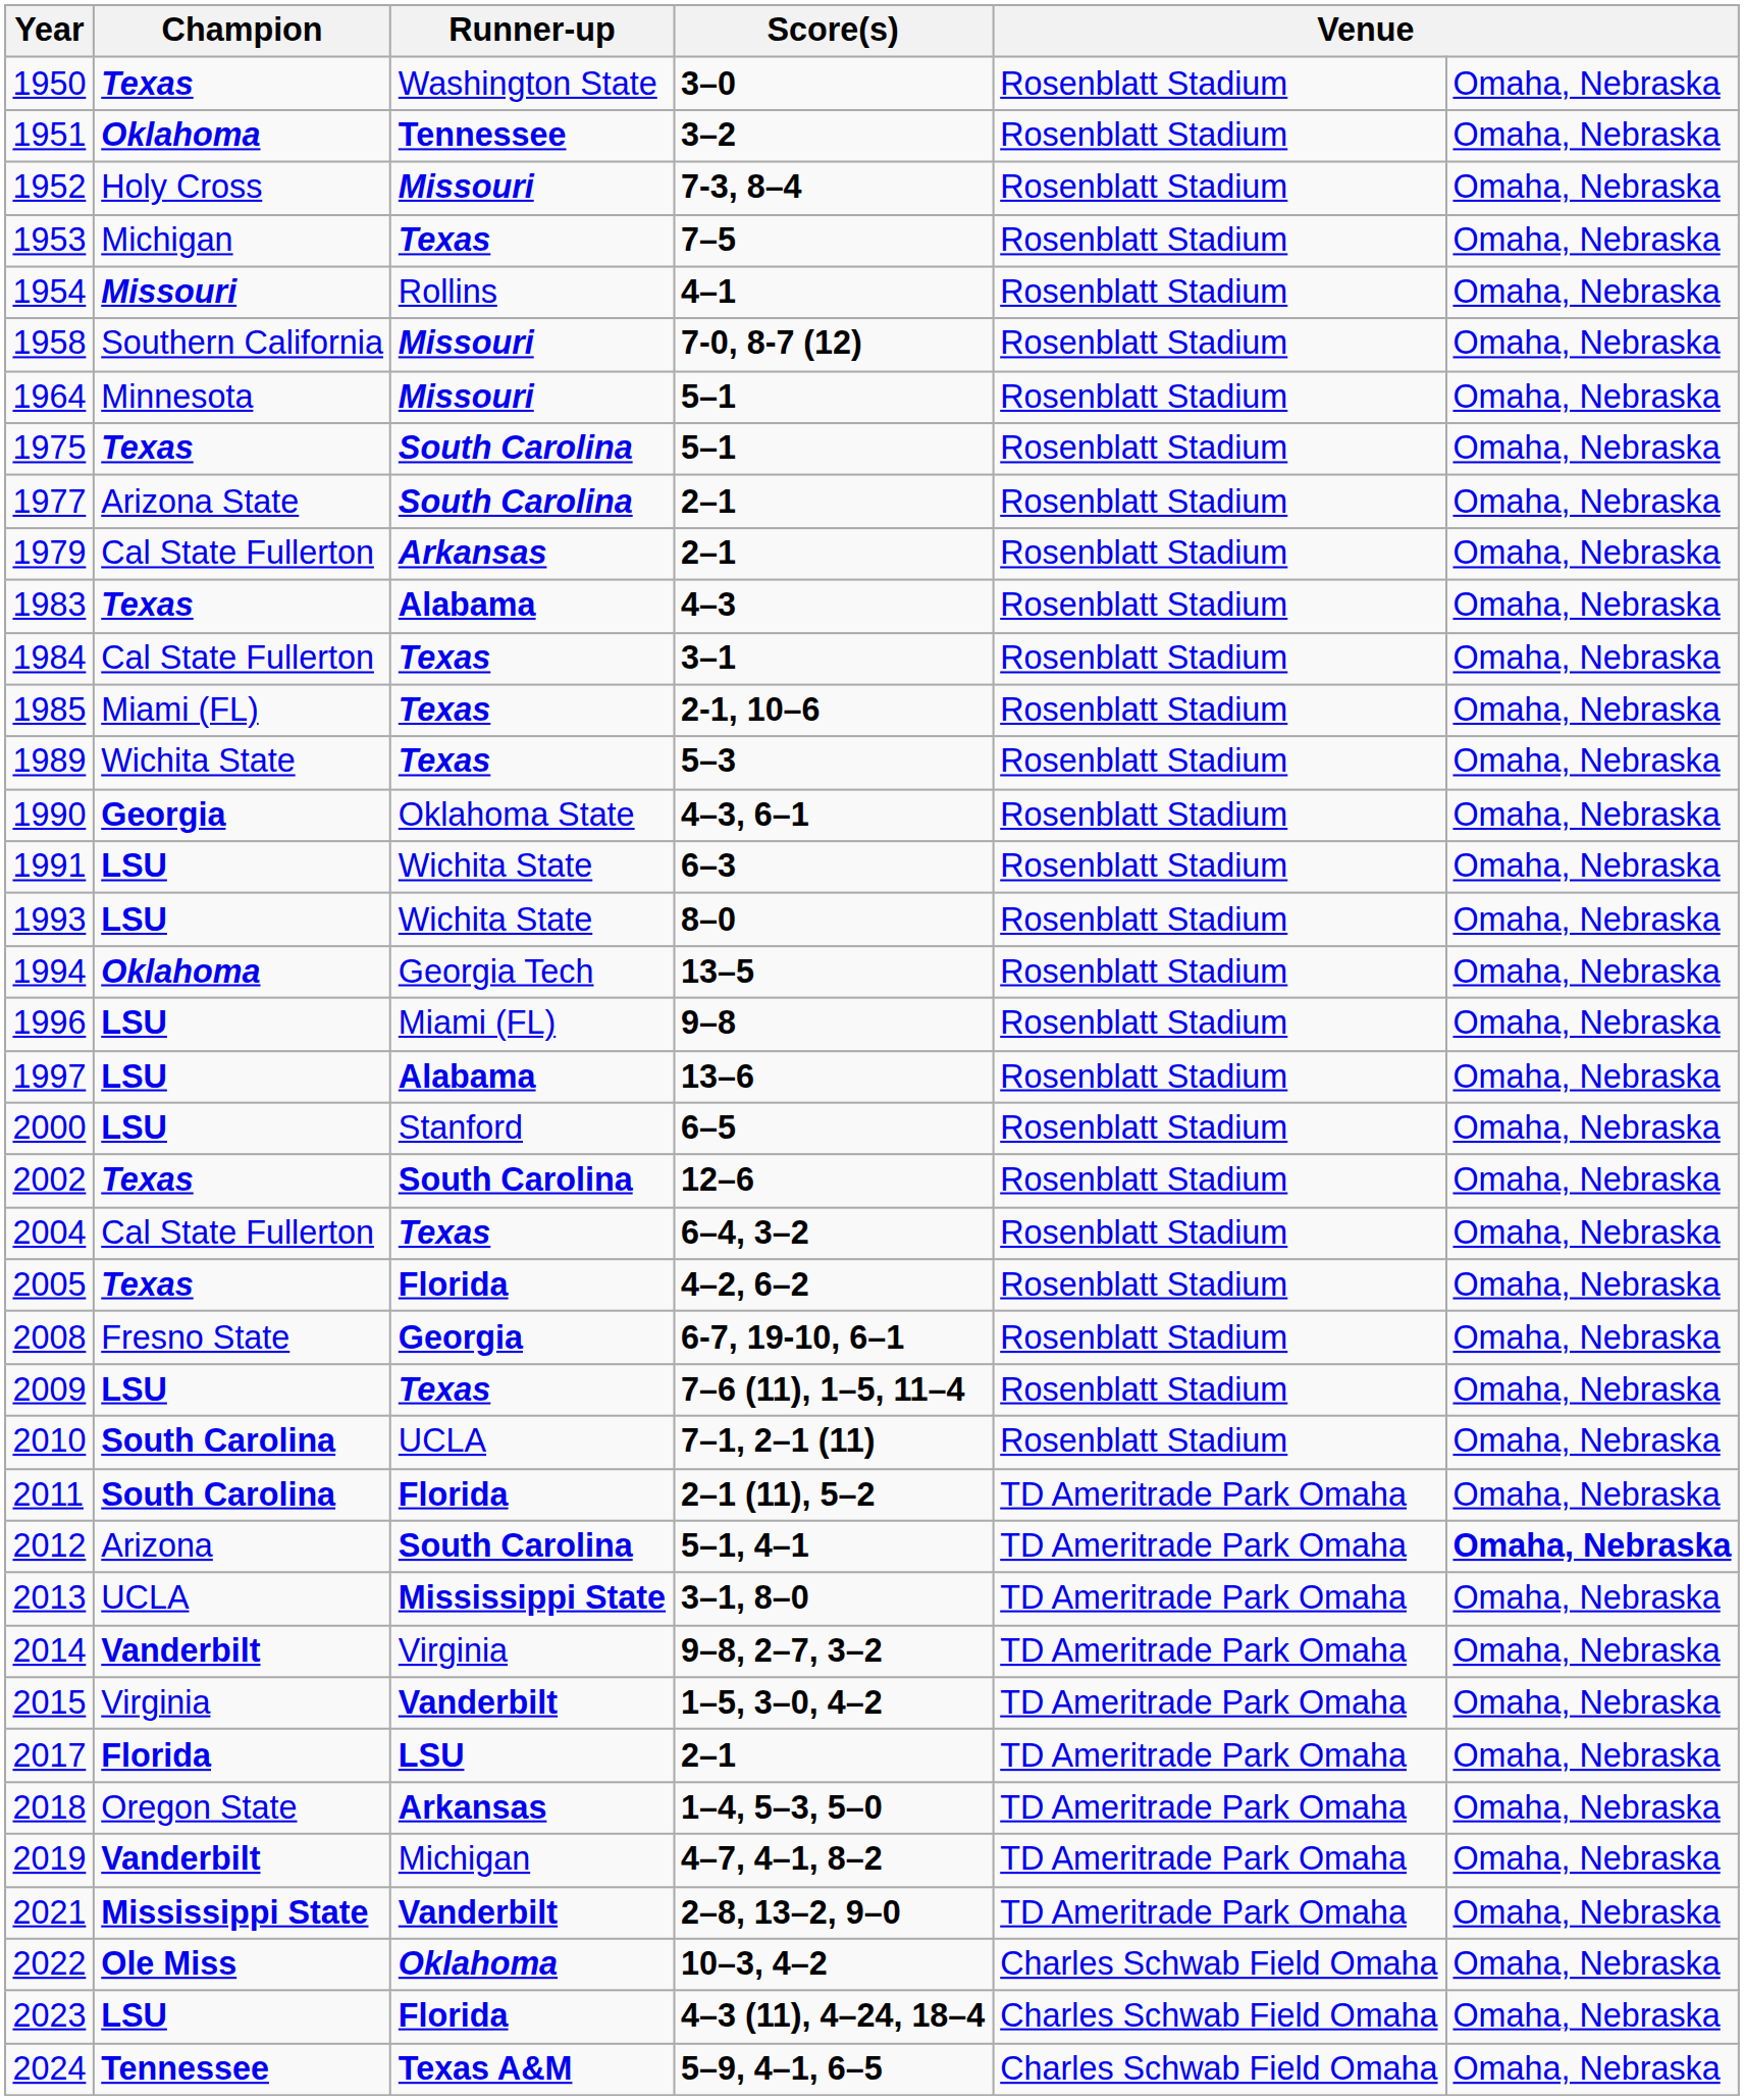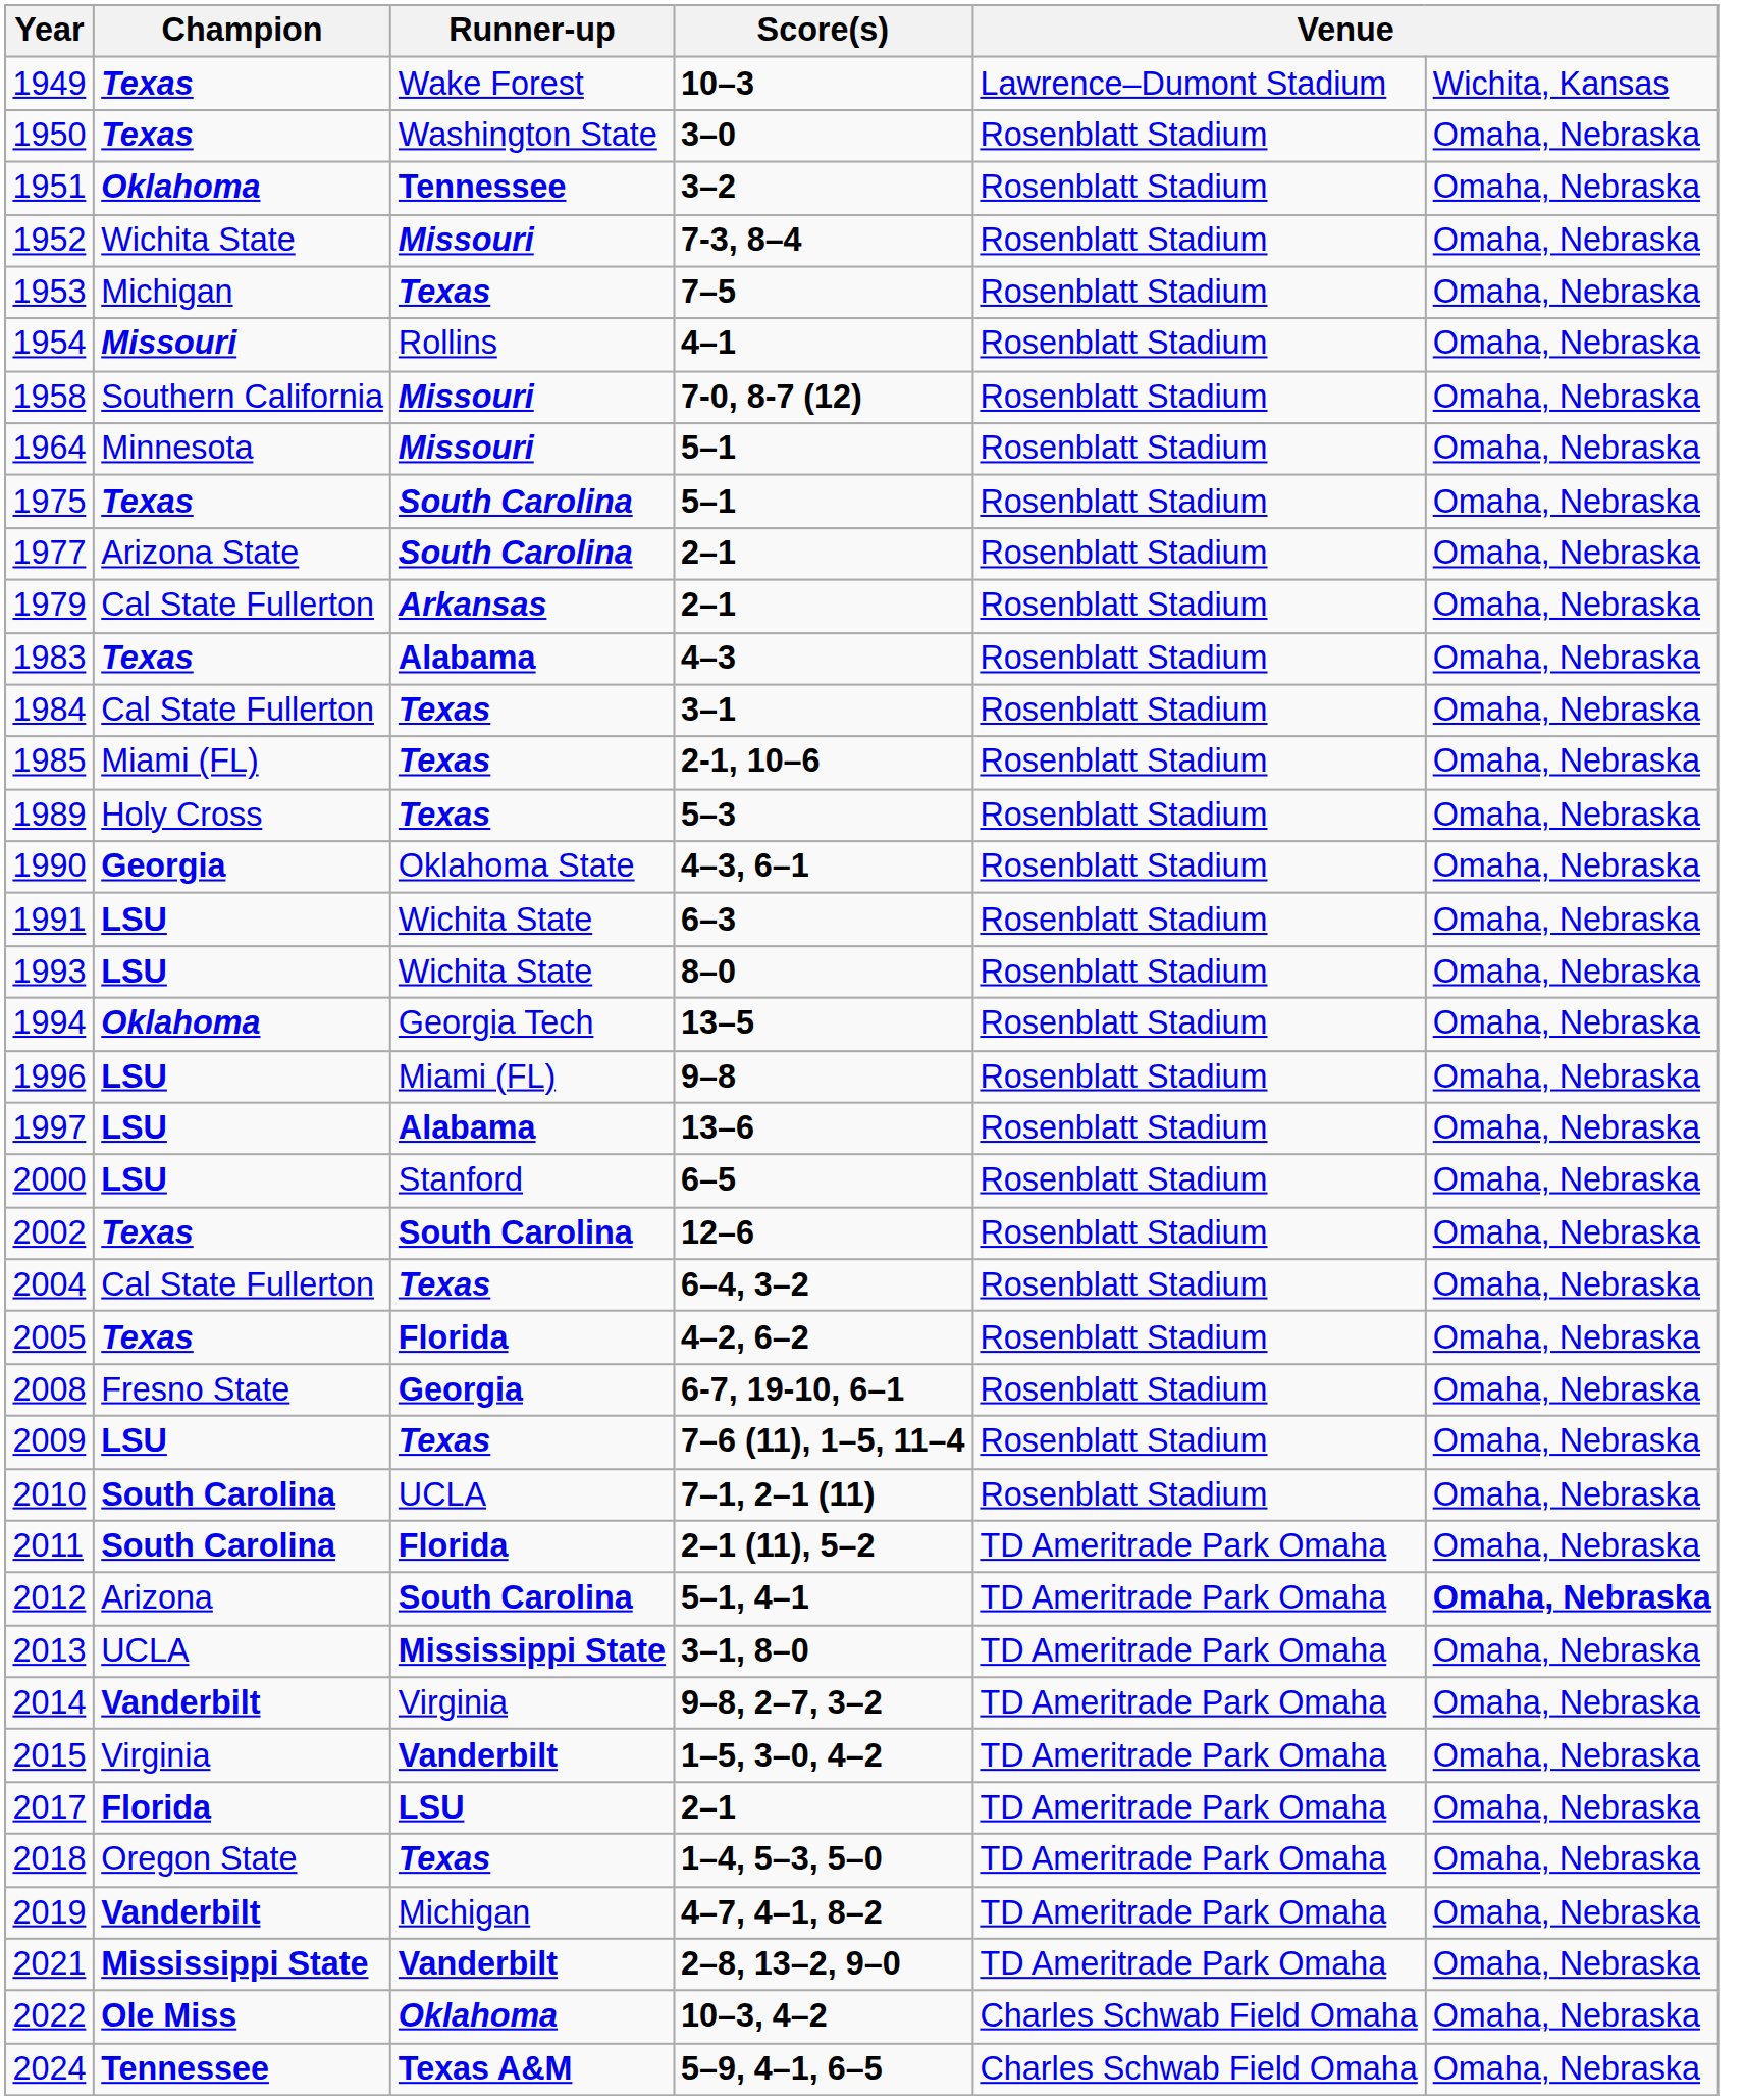+ row: 1949 | Texas | Wake Forest | 10–3 | Lawrence–Dumont Stadium | Wichita, Kansas
1952 | Champion: Holy Cross -> Wichita State
1989 | Champion: Wichita State -> Holy Cross
2018 | Runner-up: Arkansas -> Texas
- row: 2023 | LSU | Florida | 4–3 (11), 4–24, 18–4 | Charles Schwab Field Omaha | Omaha, Nebraska
